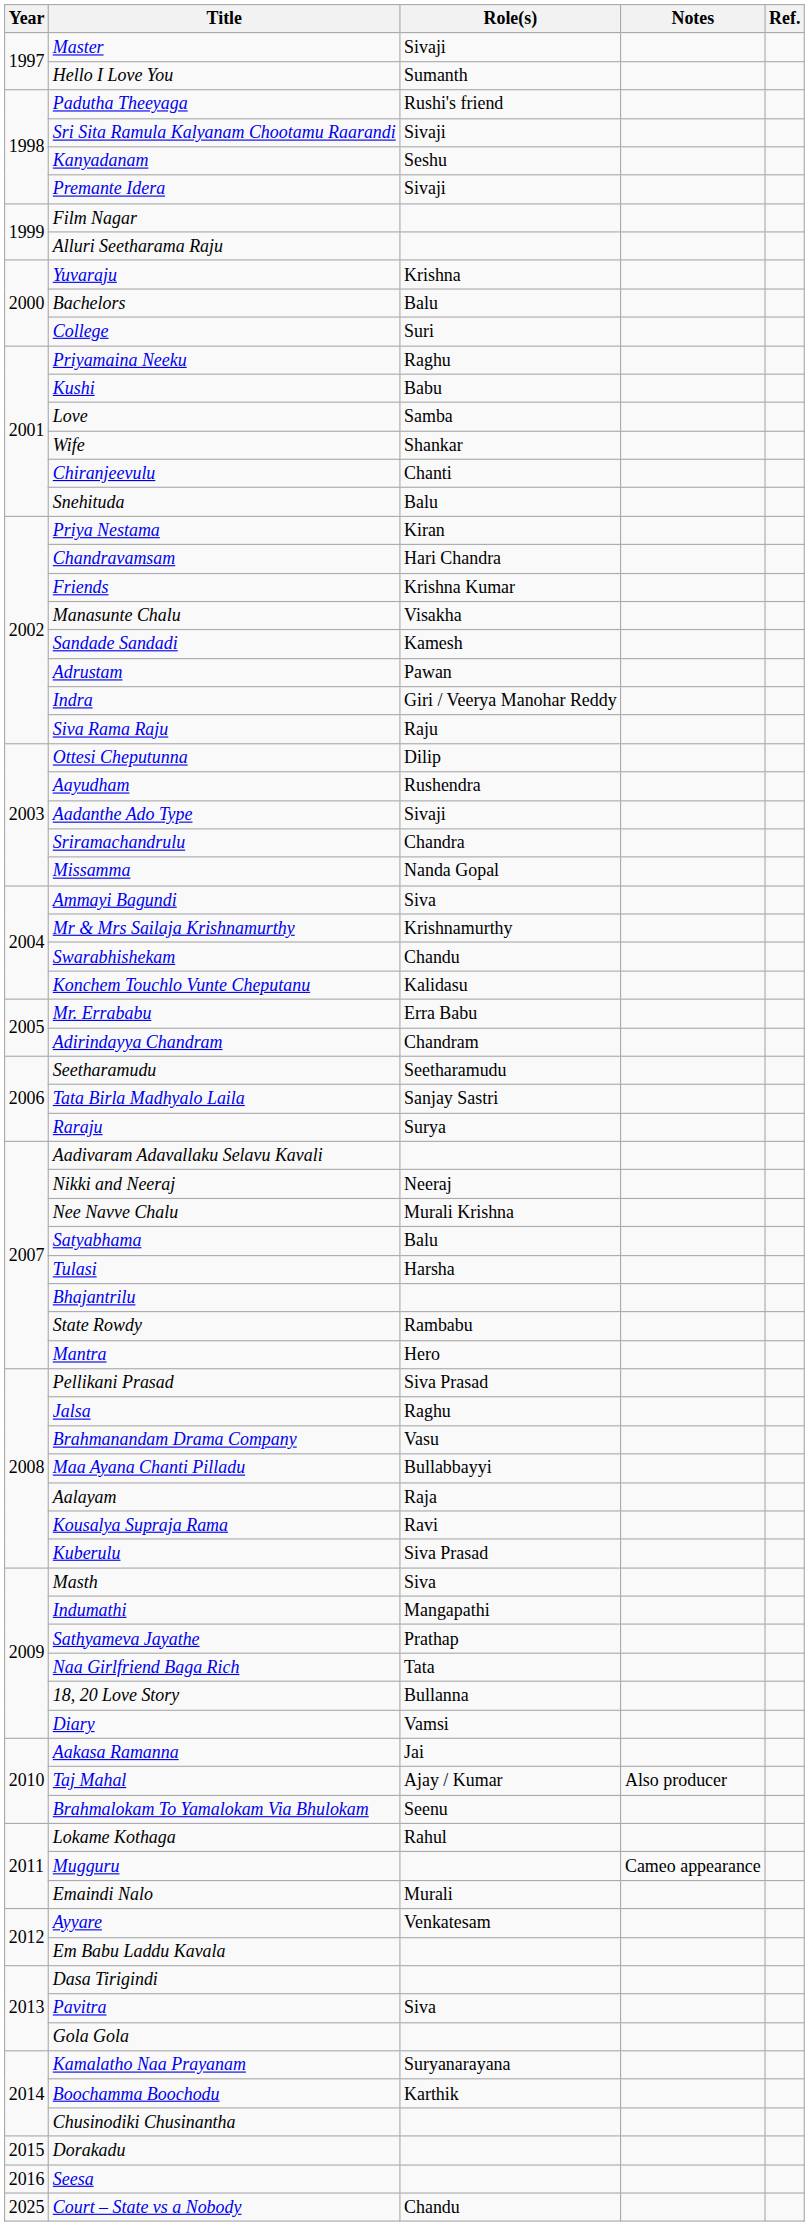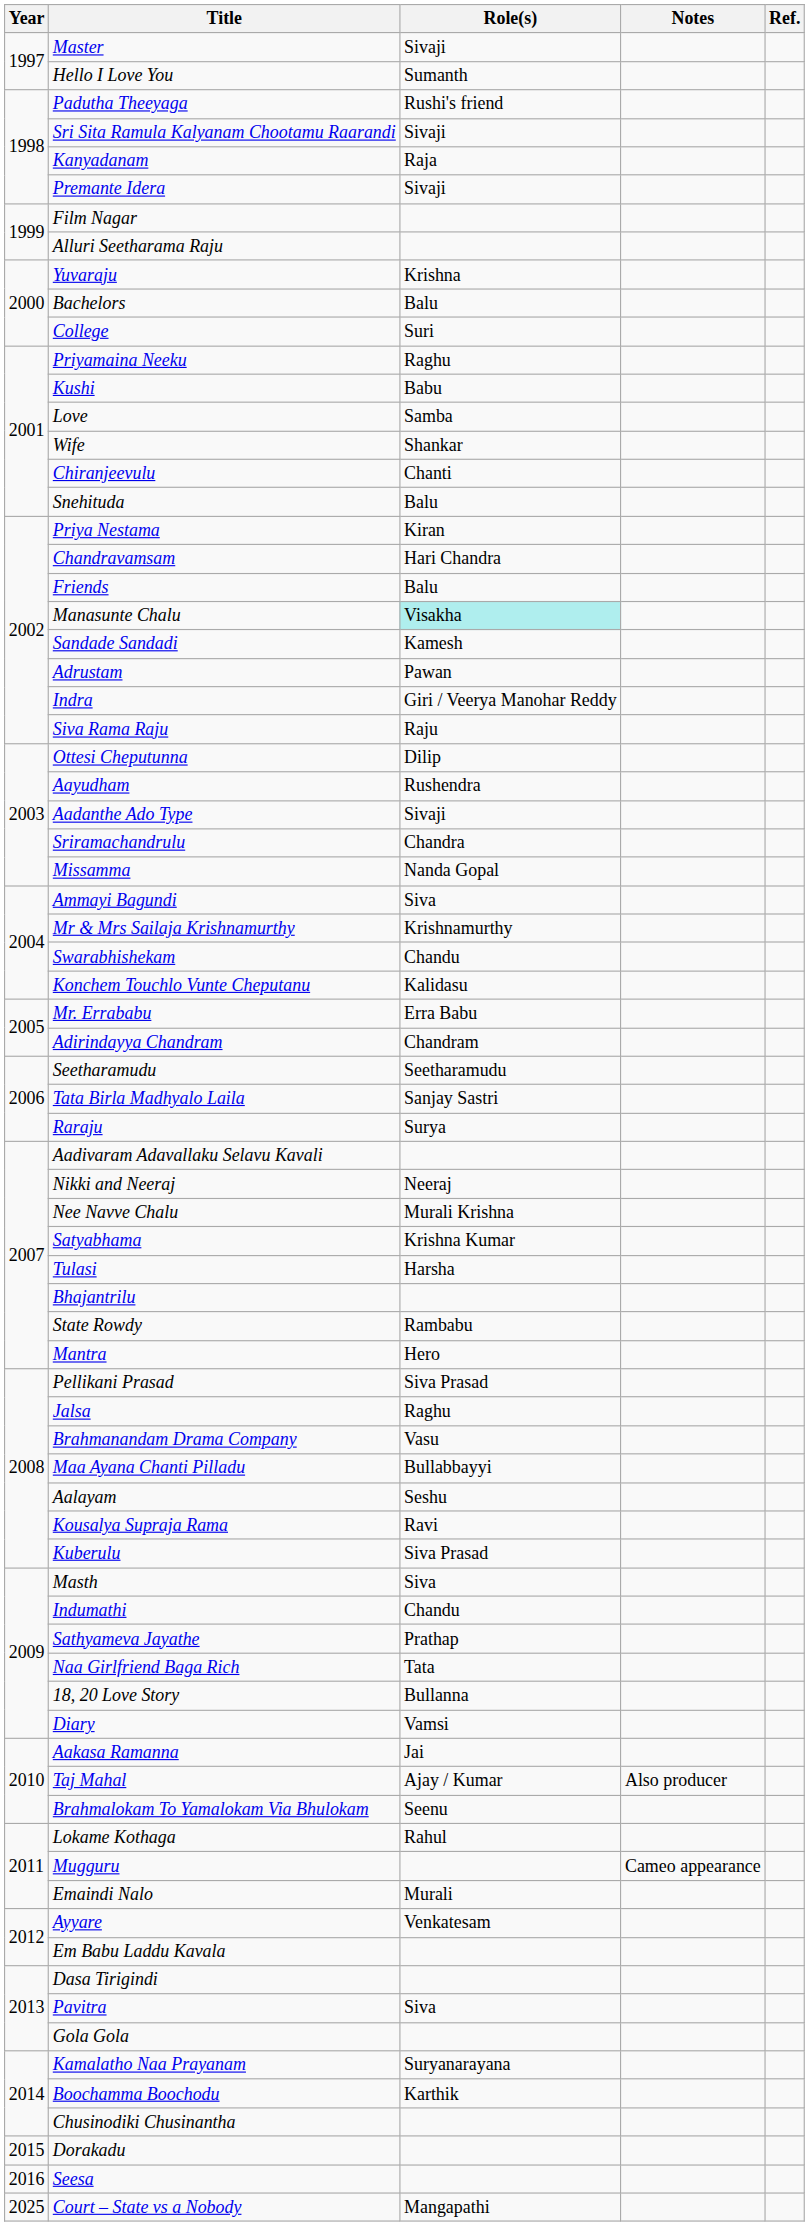Kanyadanam | Role(s): Seshu -> Raja
Friends | Role(s): Krishna Kumar -> Balu
Manasunte Chalu | Role(s): no background -> paleturquoise background
Satyabhama | Role(s): Balu -> Krishna Kumar
Aalayam | Role(s): Raja -> Seshu
Indumathi | Role(s): Mangapathi -> Chandu
Court – State vs a Nobody | Role(s): Chandu -> Mangapathi
